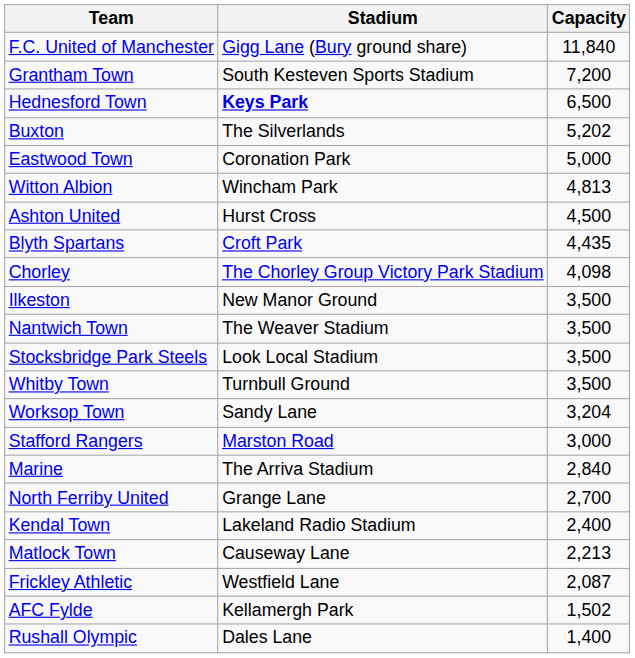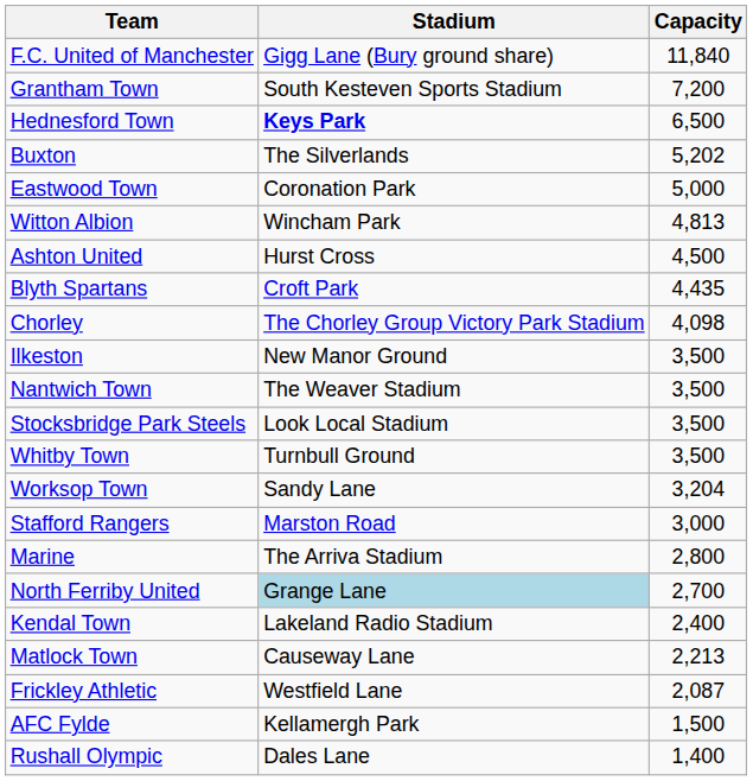Marine | Capacity: 2,840 -> 2,800
North Ferriby United | Stadium: no background -> lightblue background
AFC Fylde | Capacity: 1,502 -> 1,500
